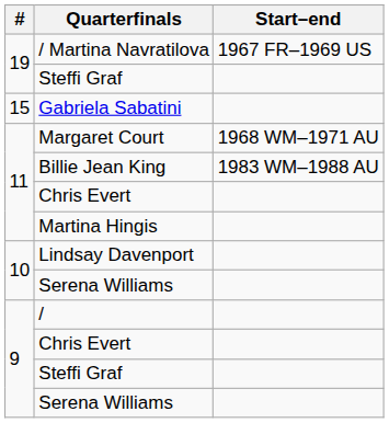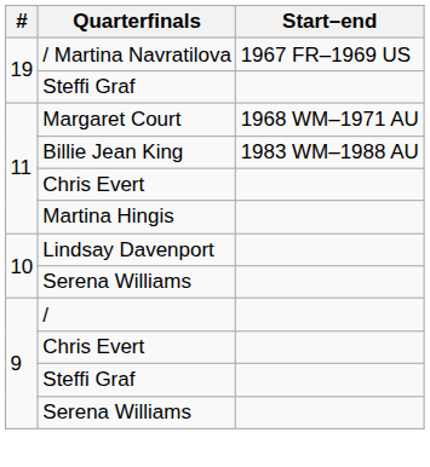- row: 15 | Gabriela Sabatini
